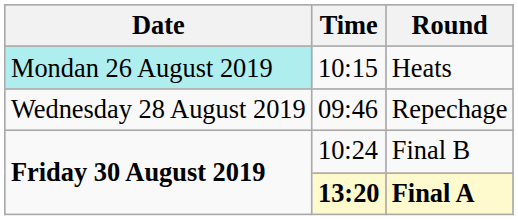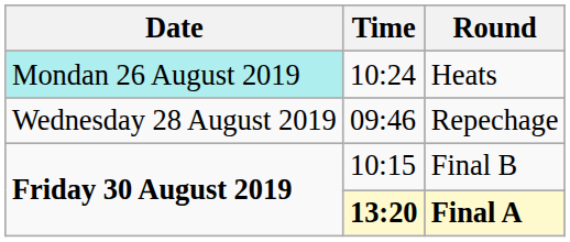Heats | Time: 10:15 -> 10:24
Final B | Time: 10:24 -> 10:15
